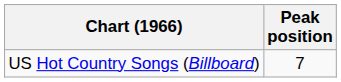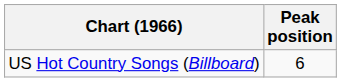US Hot Country Songs (Billboard) | Peak position: 7 -> 6
